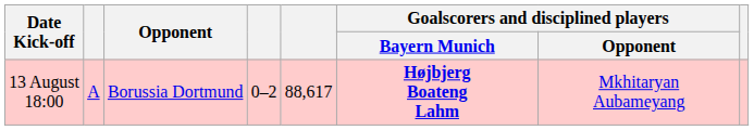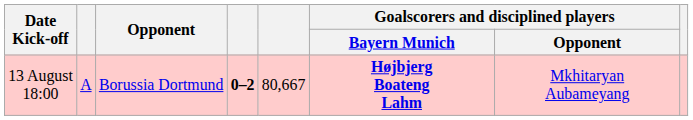13 August 18:00 | column 4: normal -> bold
13 August 18:00 | column 5: 88,617 -> 80,667
